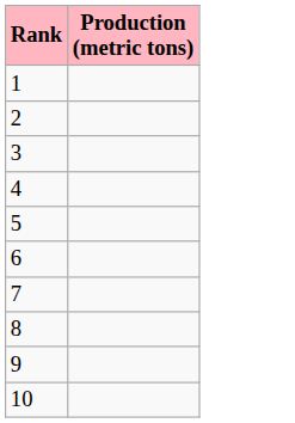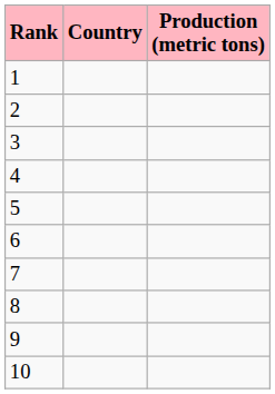+ column: Country
